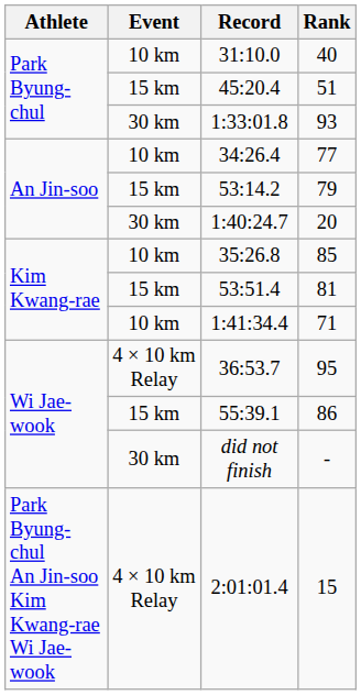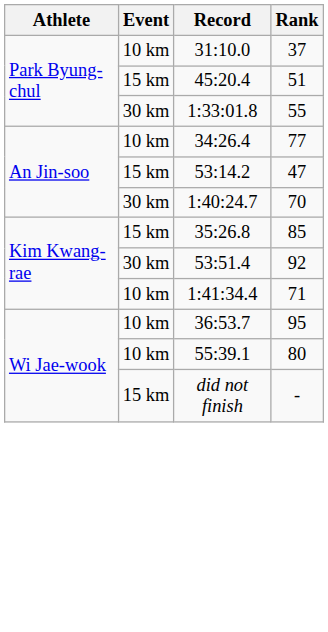31:10.0 | Rank: 40 -> 37
1:33:01.8 | Rank: 93 -> 55
53:14.2 | Rank: 79 -> 47
1:40:24.7 | Rank: 20 -> 70
35:26.8 | Event: 10 km -> 15 km
53:51.4 | Event: 15 km -> 30 km
53:51.4 | Rank: 81 -> 92
36:53.7 | Event: 4 × 10 km Relay -> 10 km
55:39.1 | Event: 15 km -> 10 km
55:39.1 | Rank: 86 -> 80
did not finish | Event: 30 km -> 15 km
- row: Park Byung-chul An Jin-soo Kim Kwang-rae Wi Jae-wook | 4 × 10 km Relay | 2:01:01.4 | 15
